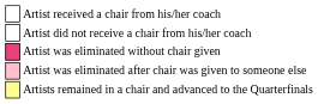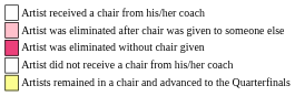rows swapped: Artist did not receive a chair from his/her coach <-> Artist was eliminated after chair was given to someone else
